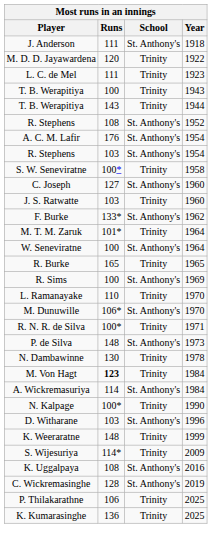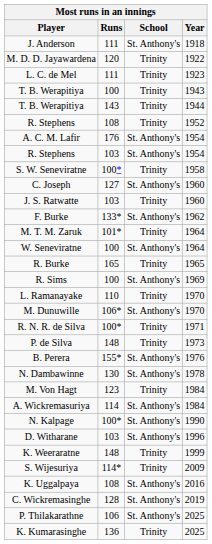R. Stephens / 1952 | School: St. Anthony's -> Trinity
P. de Silva | School: St. Anthony's -> Trinity
+ row: B. Perera | 155* | St. Anthony's | 1976
N. Dambawinne | School: Trinity -> St. Anthony's
M. Von Hagt | Runs: bold -> normal
N. Kalpage | School: Trinity -> St. Anthony's
P. Thilakarathne | School: Trinity -> St. Anthony's
